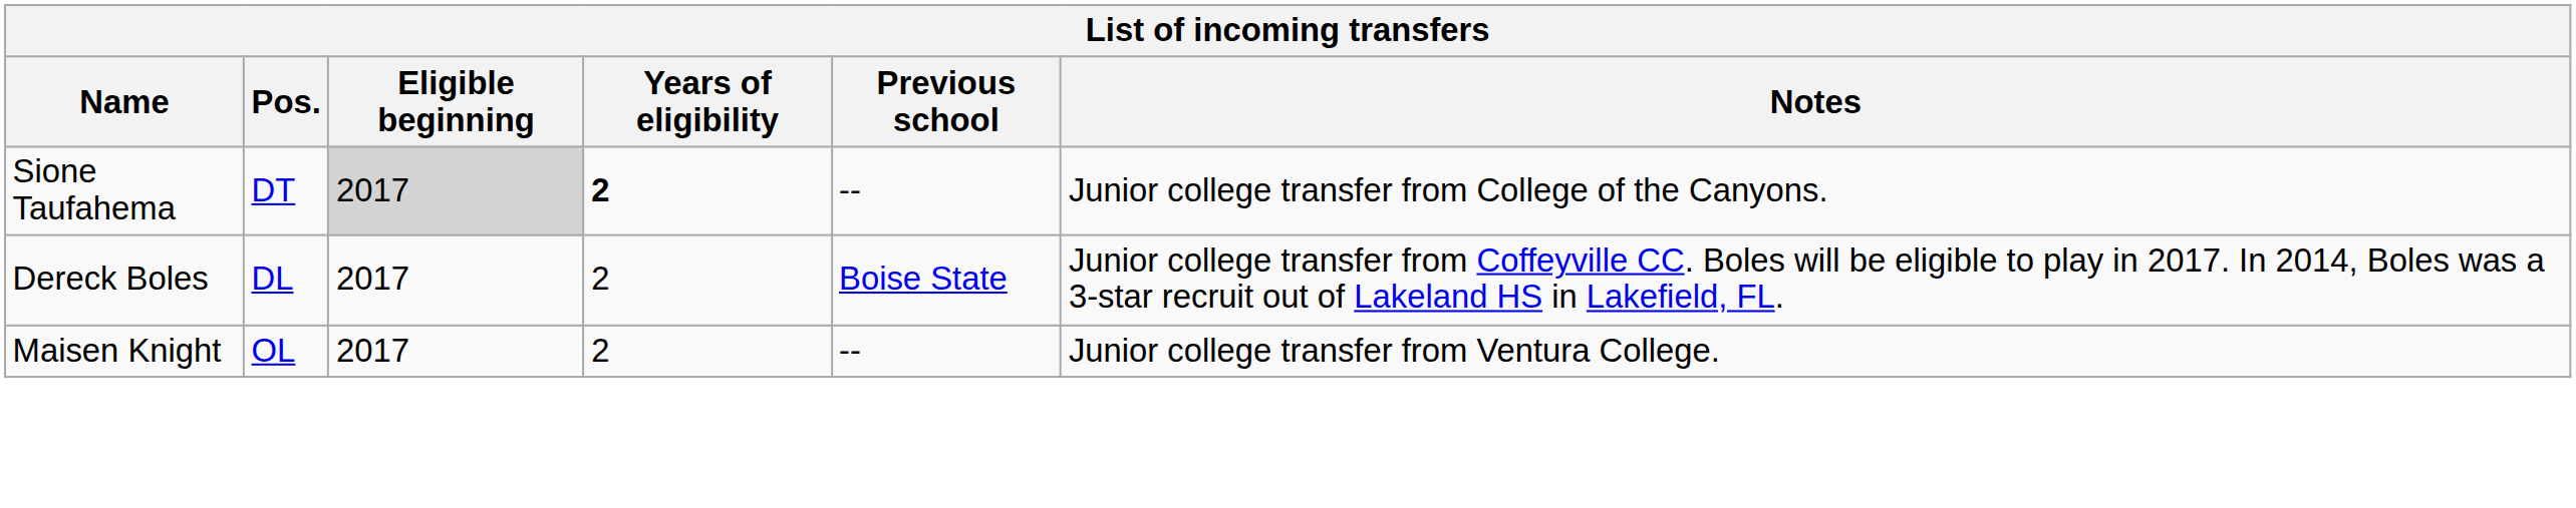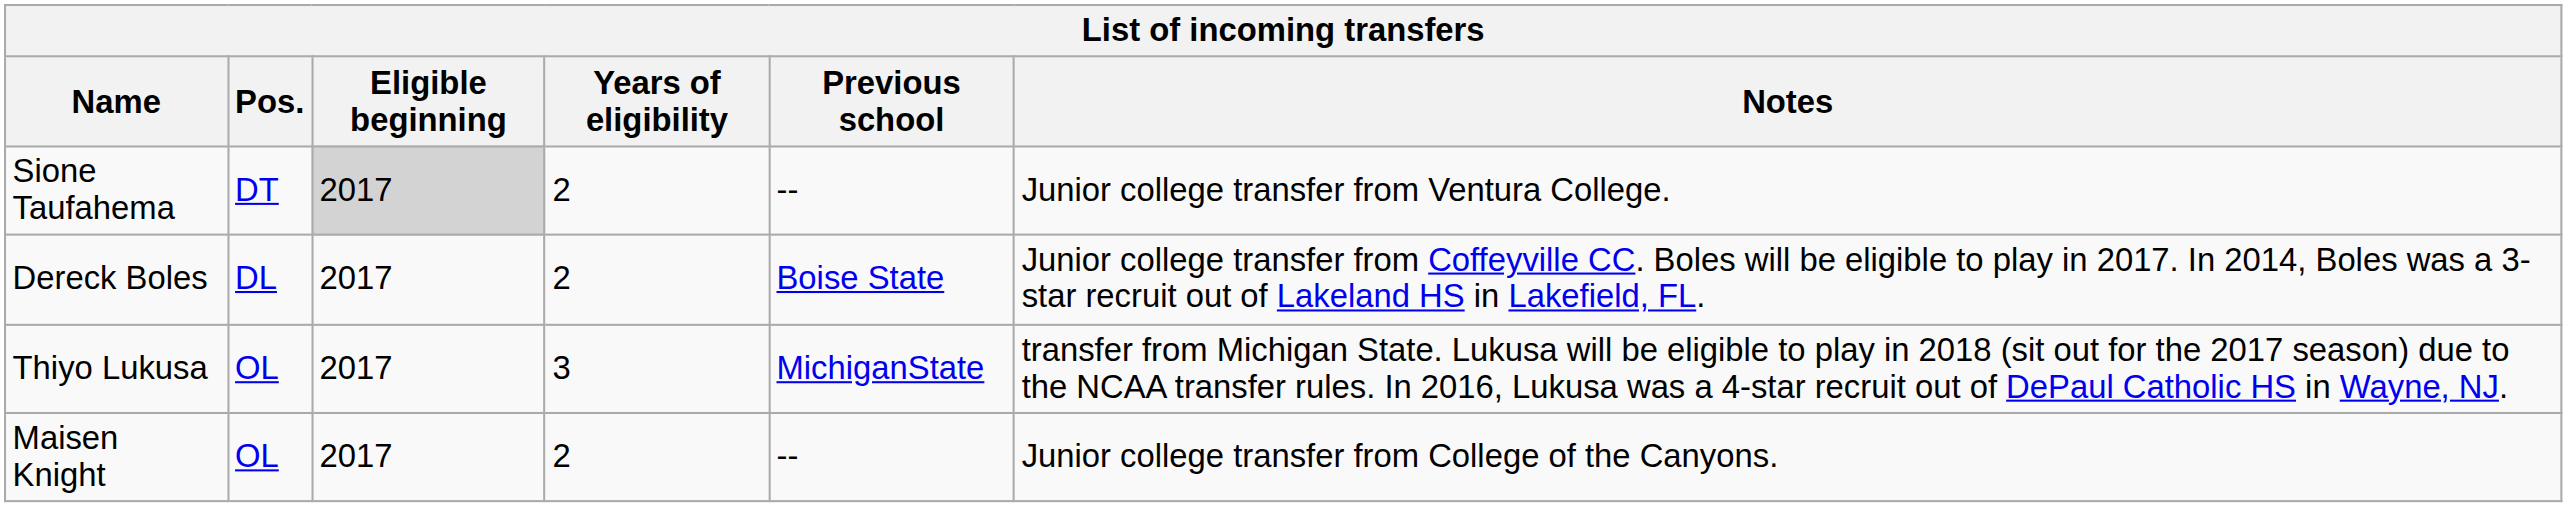Sione Taufahema | Years of eligibility: bold -> normal
Sione Taufahema | Notes: Junior college transfer from College of the Canyons. -> Junior college transfer from Ventura College.
+ row: Thiyo Lukusa | OL | 2017 | 3 | MichiganState | transfer from Michigan State. Lukusa will be eligible to play in 2018 (sit out for the 2017 season) due to the NCAA transfer rules. In 2016, Lukusa was a 4-star recruit out of DePaul Catholic HS in Wayne, NJ.
Maisen Knight | Notes: Junior college transfer from Ventura College. -> Junior college transfer from College of the Canyons.
